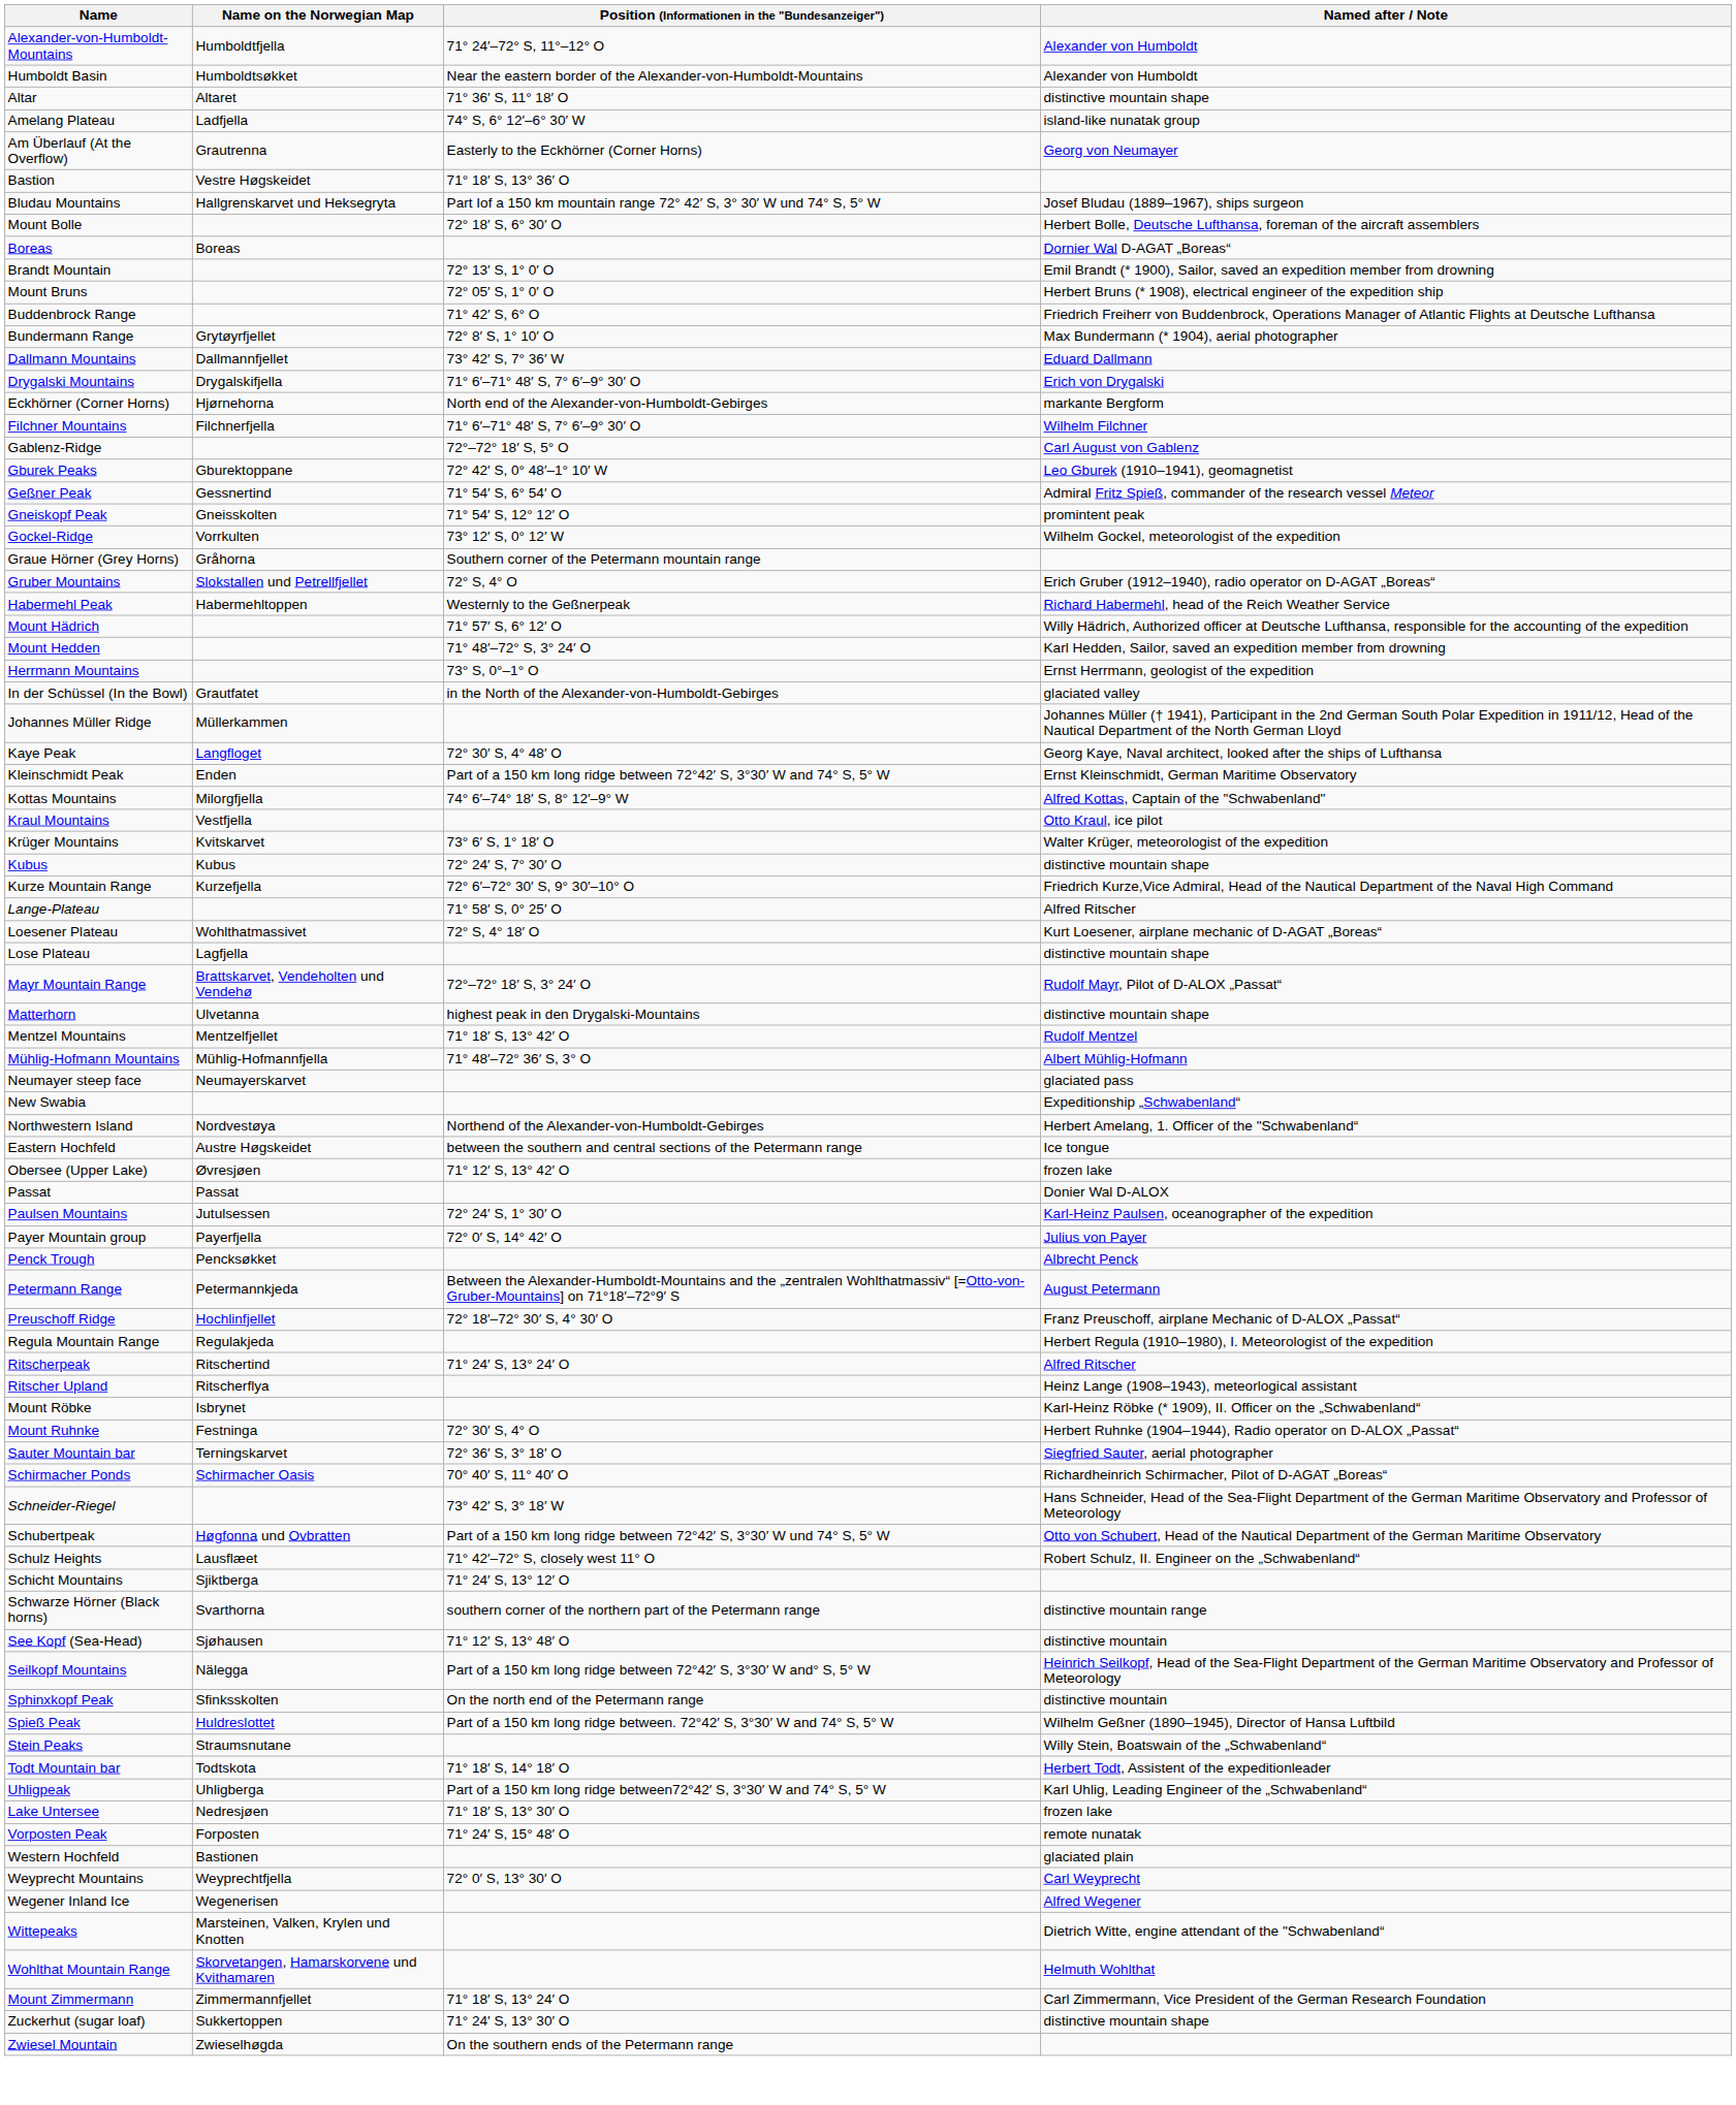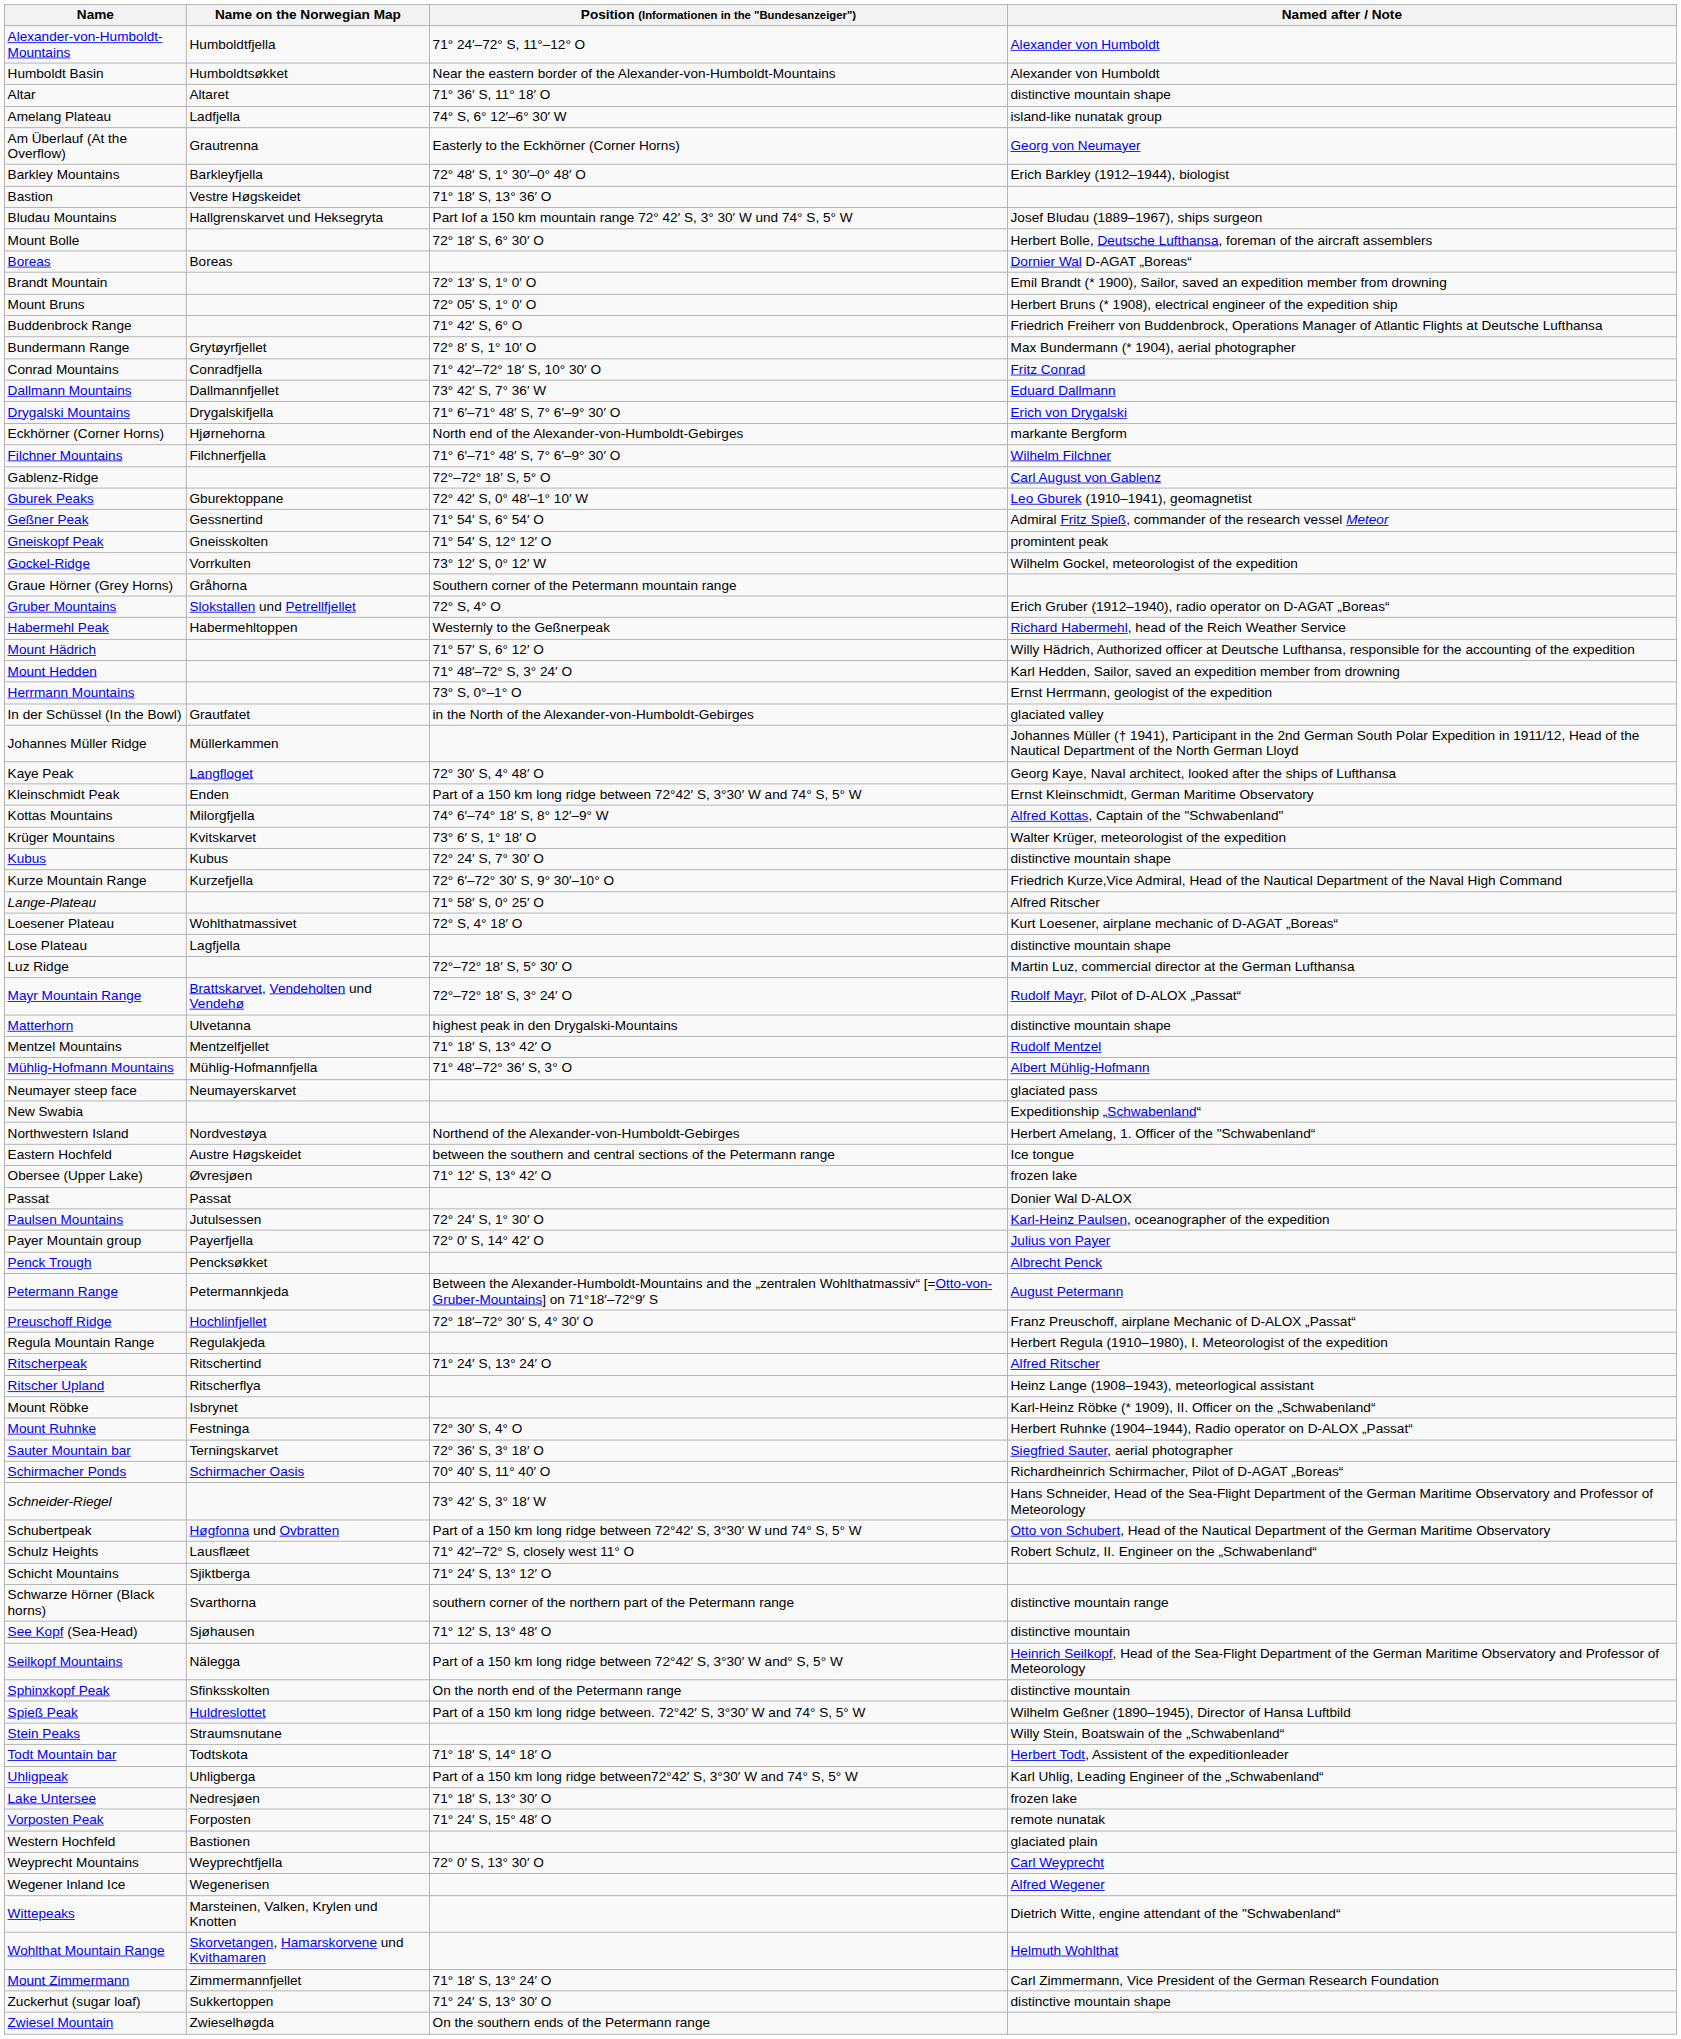+ row: Barkley Mountains | Barkleyfjella | 72° 48′ S, 1° 30′–0° 48′ O | Erich Barkley (1912–1944), biologist
+ row: Conrad Mountains | Conradfjella | 71° 42′–72° 18′ S, 10° 30′ O | Fritz Conrad
- row: Kraul Mountains | Vestfjella | Otto Kraul, ice pilot
+ row: Luz Ridge | 72°–72° 18′ S, 5° 30′ O | Martin Luz, commercial director at the German Lufthansa
